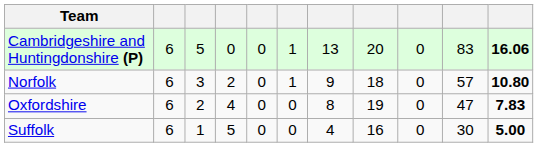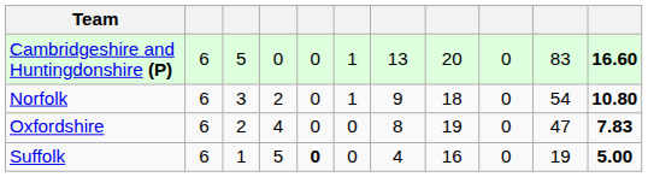Cambridgeshire and Huntingdonshire (P) | column 11: 16.06 -> 16.60
Norfolk | column 10: 57 -> 54
Suffolk | column 5: normal -> bold
Suffolk | column 10: 30 -> 19
